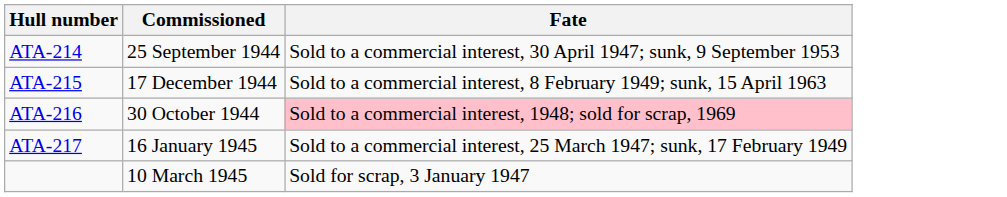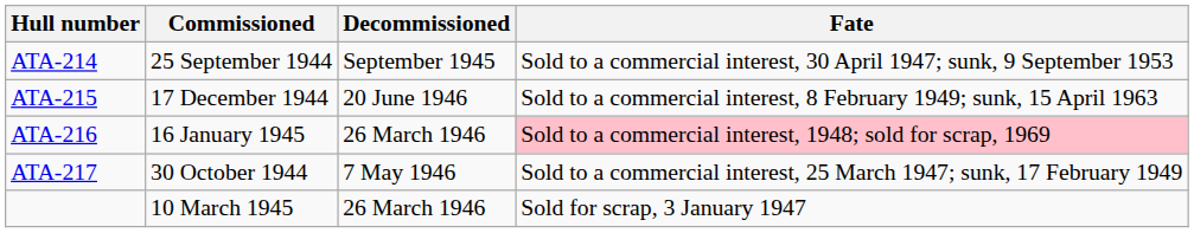+ column: Decommissioned | September 1945 | 20 June 1946 | 26 March 1946 | 7 May 1946 | 26 March 1946
ATA-216 | Commissioned: 30 October 1944 -> 16 January 1945
ATA-217 | Commissioned: 16 January 1945 -> 30 October 1944
